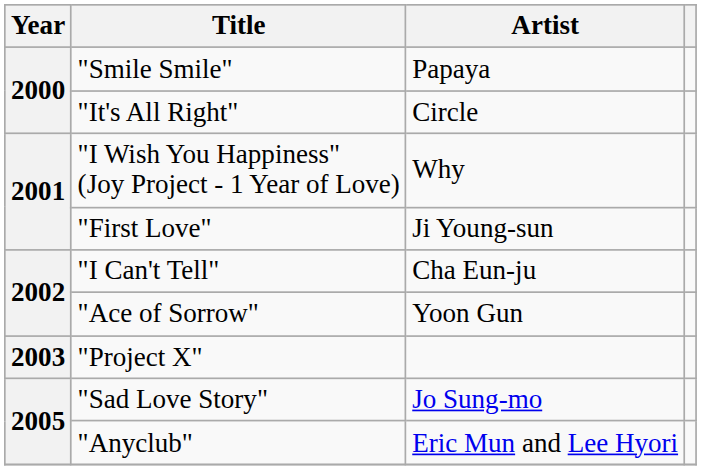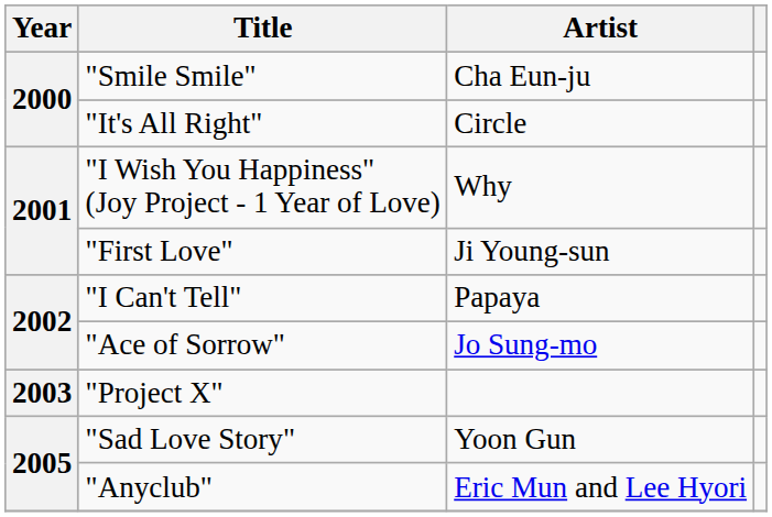"Smile Smile" | Artist: Papaya -> Cha Eun-ju
"I Can't Tell" | Artist: Cha Eun-ju -> Papaya
"Ace of Sorrow" | Artist: Yoon Gun -> Jo Sung-mo
"Sad Love Story" | Artist: Jo Sung-mo -> Yoon Gun
